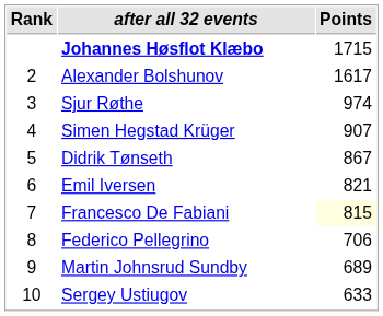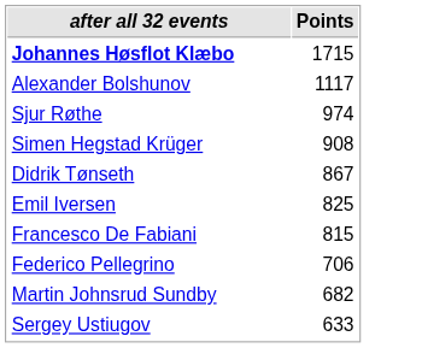- column: Rank | 2 | 3 | 4 | 5 | 6 | 7 | 8 | 9 | 10
Alexander Bolshunov | Points: 1617 -> 1117
Simen Hegstad Krüger | Points: 907 -> 908
Emil Iversen | Points: 821 -> 825
Francesco De Fabiani | Points: lightyellow background -> no background
Martin Johnsrud Sundby | Points: 689 -> 682
